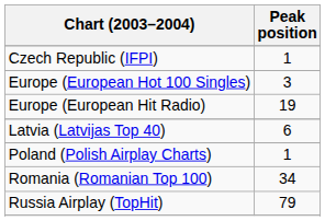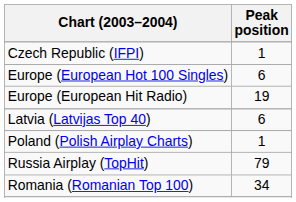Europe (European Hot 100 Singles) | Peak position: 3 -> 6
rows swapped: Romania (Romanian Top 100) <-> Russia Airplay (TopHit)
